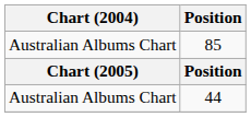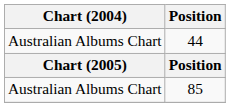rows swapped: 44 <-> 85
